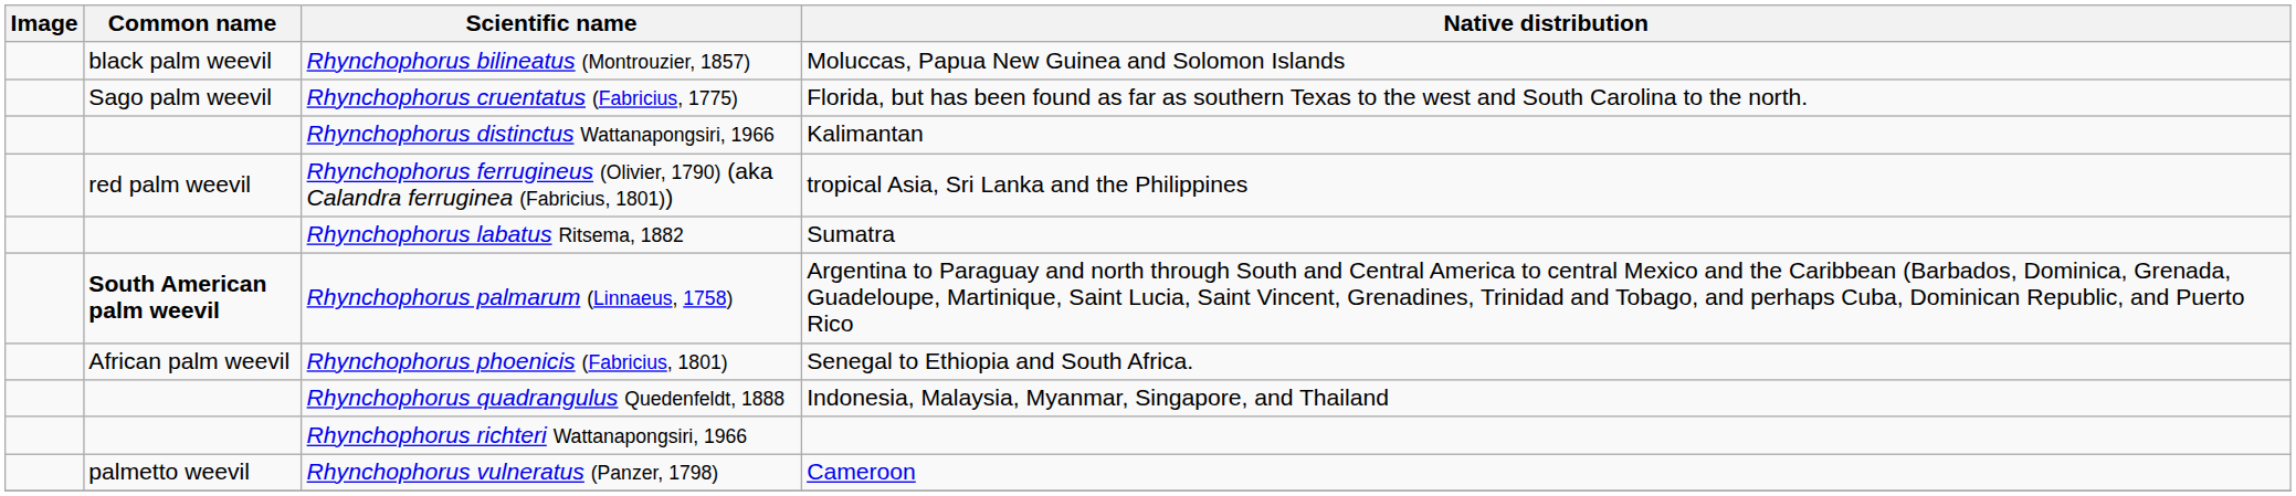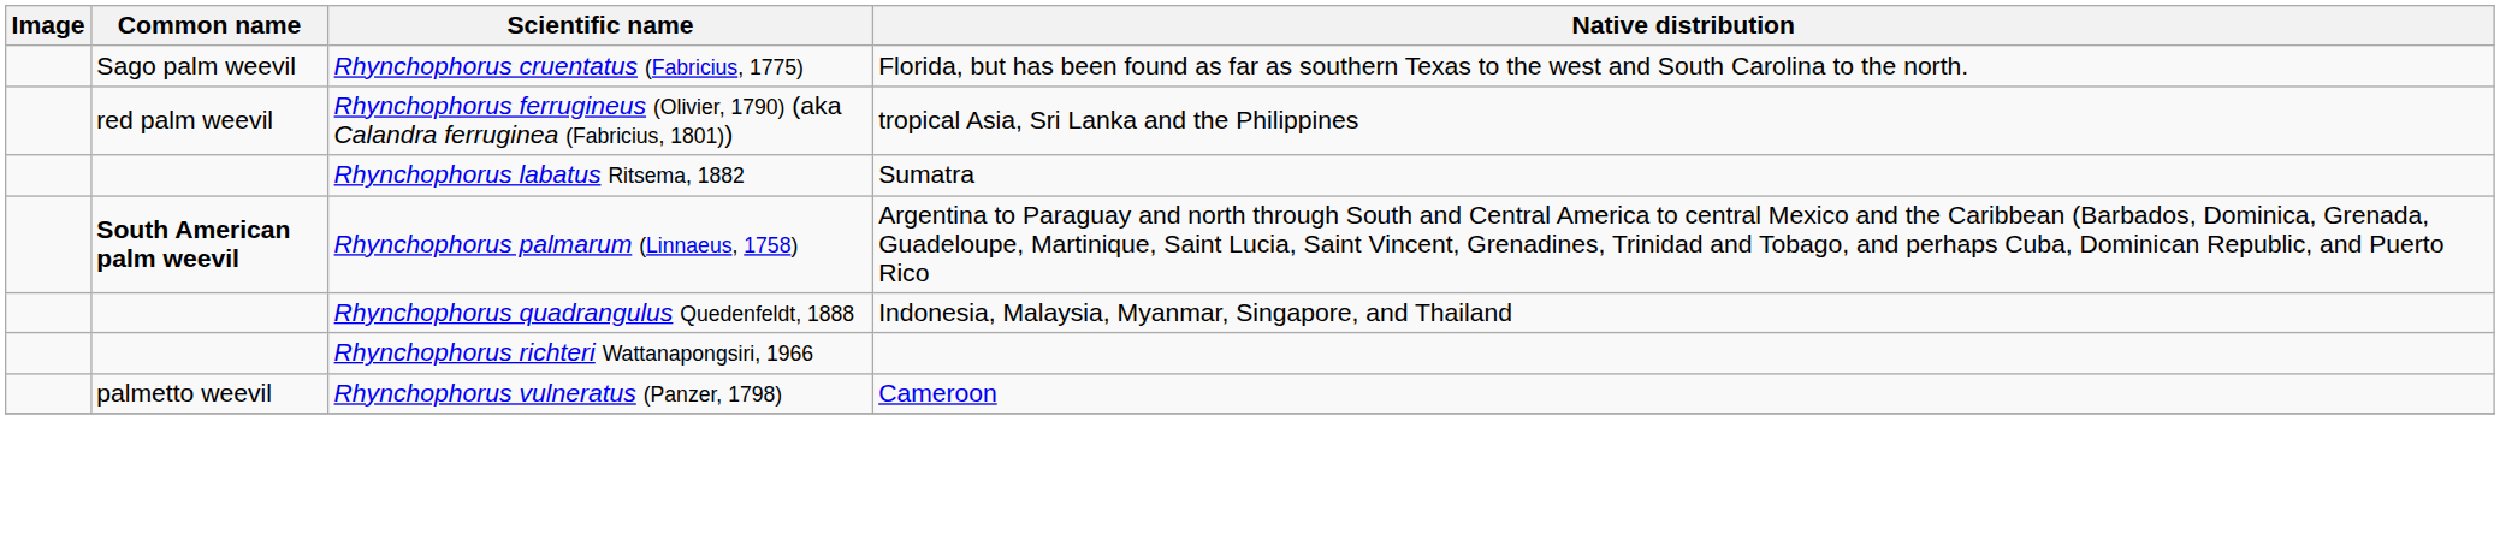- row: black palm weevil | Rhynchophorus bilineatus (Montrouzier, 1857) | Moluccas, Papua New Guinea and Solomon Islands
- row: Rhynchophorus distinctus Wattanapongsiri, 1966 | Kalimantan
- row: African palm weevil | Rhynchophorus phoenicis (Fabricius, 1801) | Senegal to Ethiopia and South Africa.
